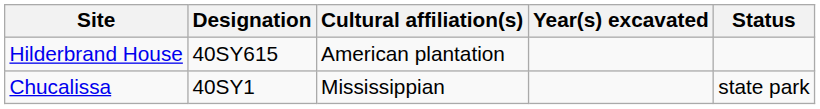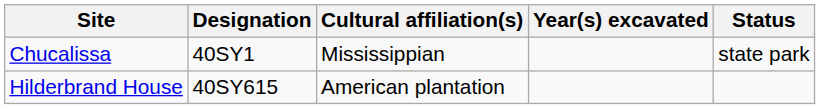rows swapped: Chucalissa <-> Hilderbrand House
